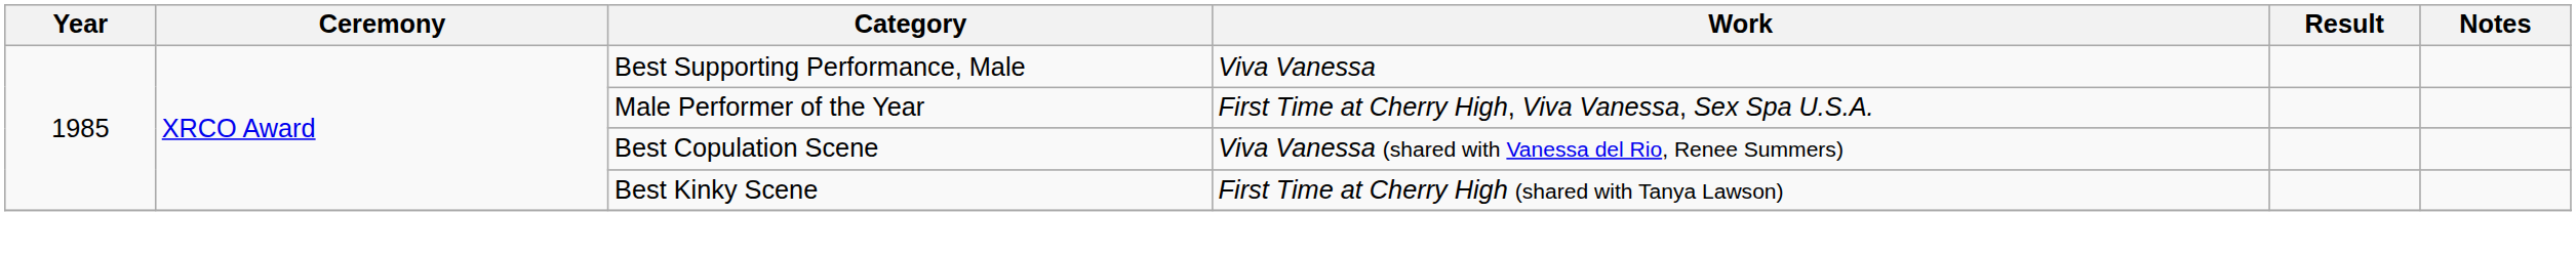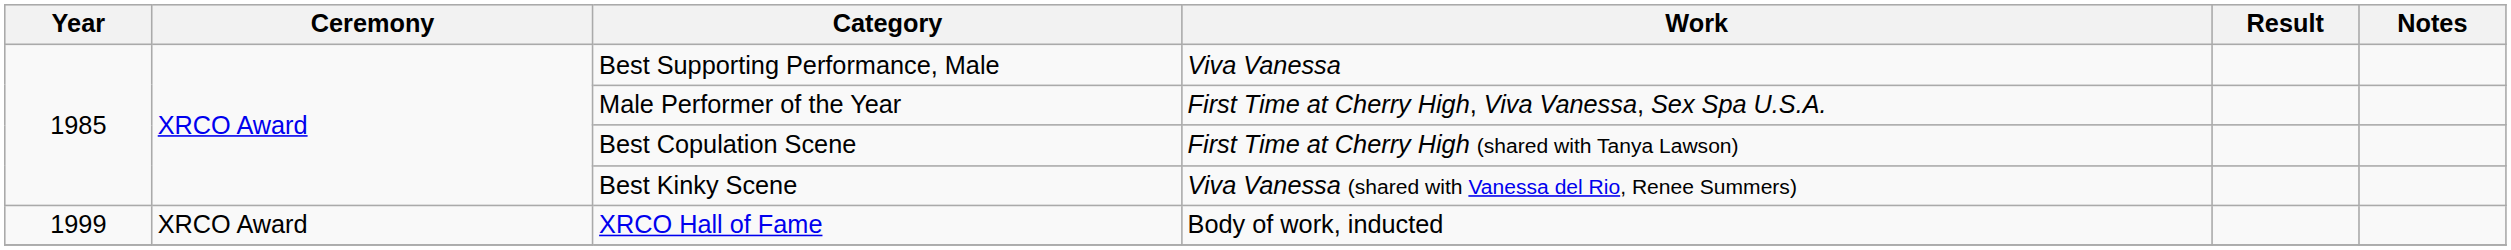Best Copulation Scene | Work: Viva Vanessa (shared with Vanessa del Rio, Renee Summers) -> First Time at Cherry High (shared with Tanya Lawson)
Best Kinky Scene | Work: First Time at Cherry High (shared with Tanya Lawson) -> Viva Vanessa (shared with Vanessa del Rio, Renee Summers)
+ row: 1999 | XRCO Award | XRCO Hall of Fame | Body of work, inducted
